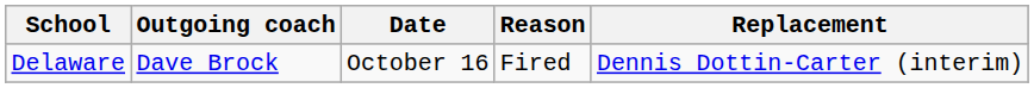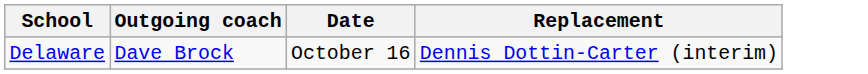- column: Reason | Fired
